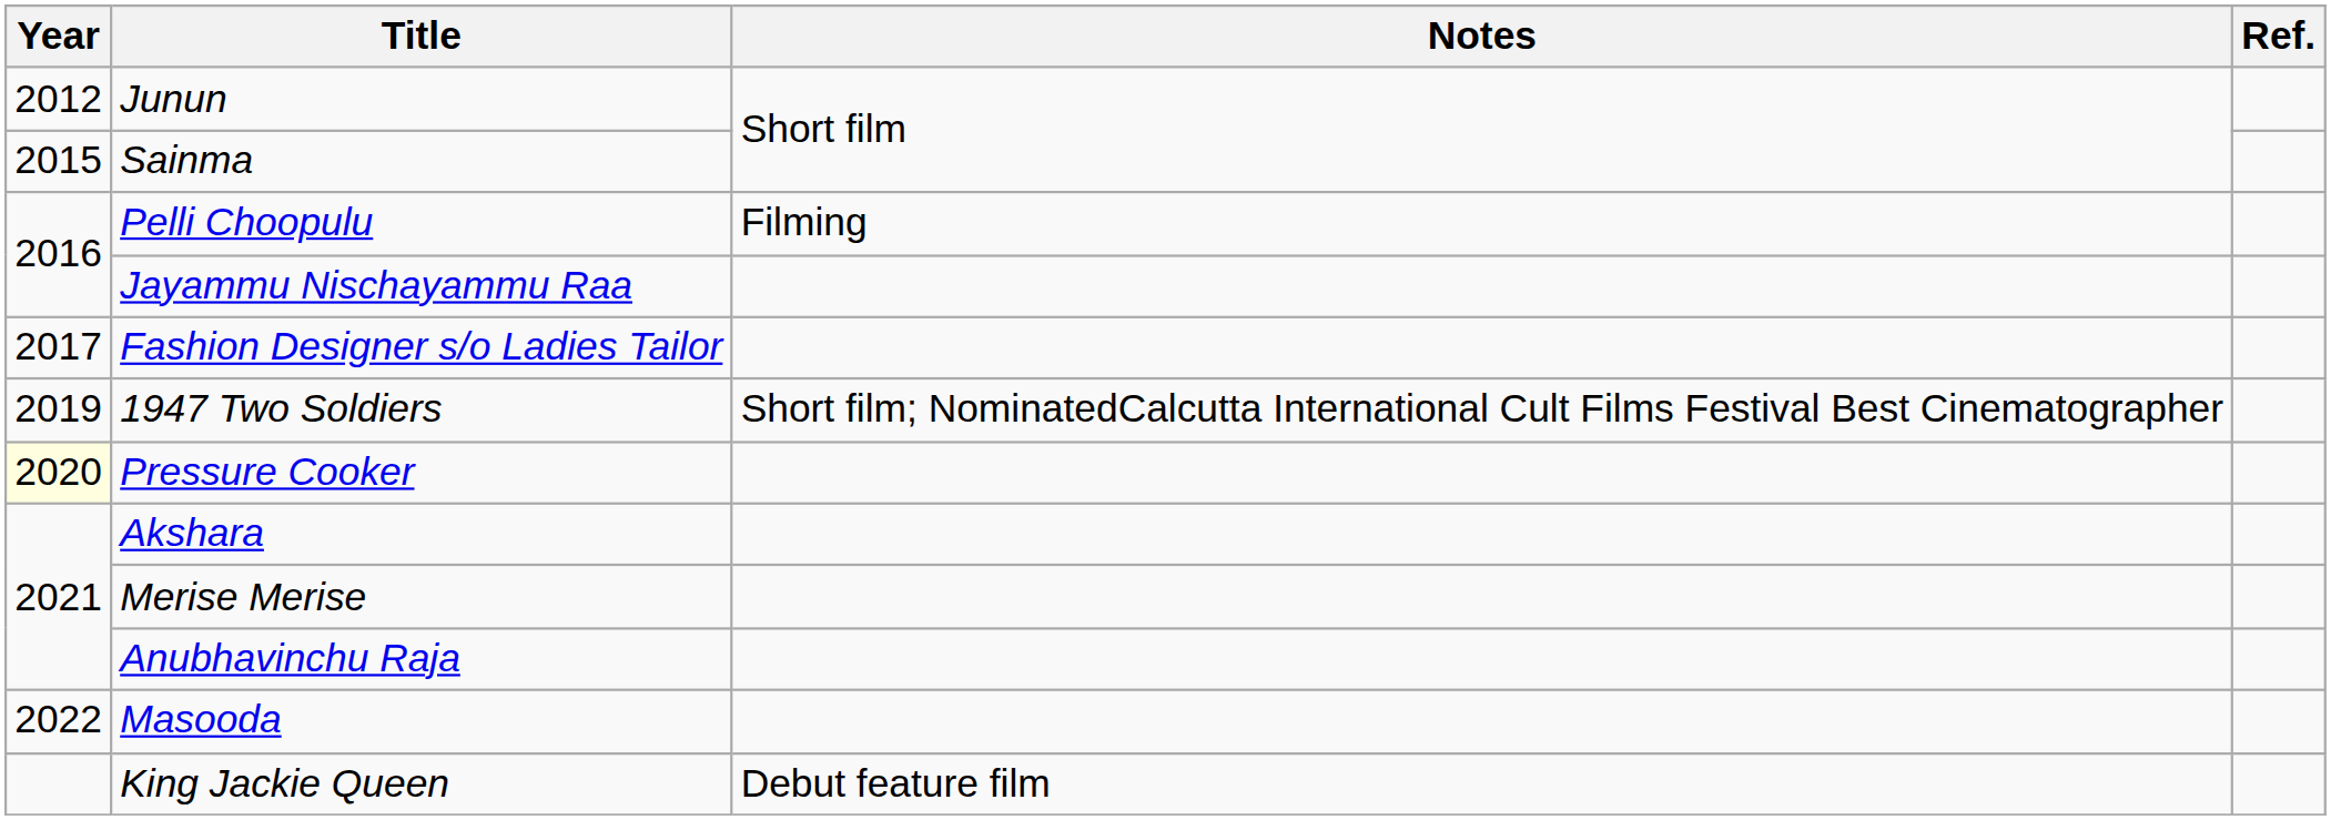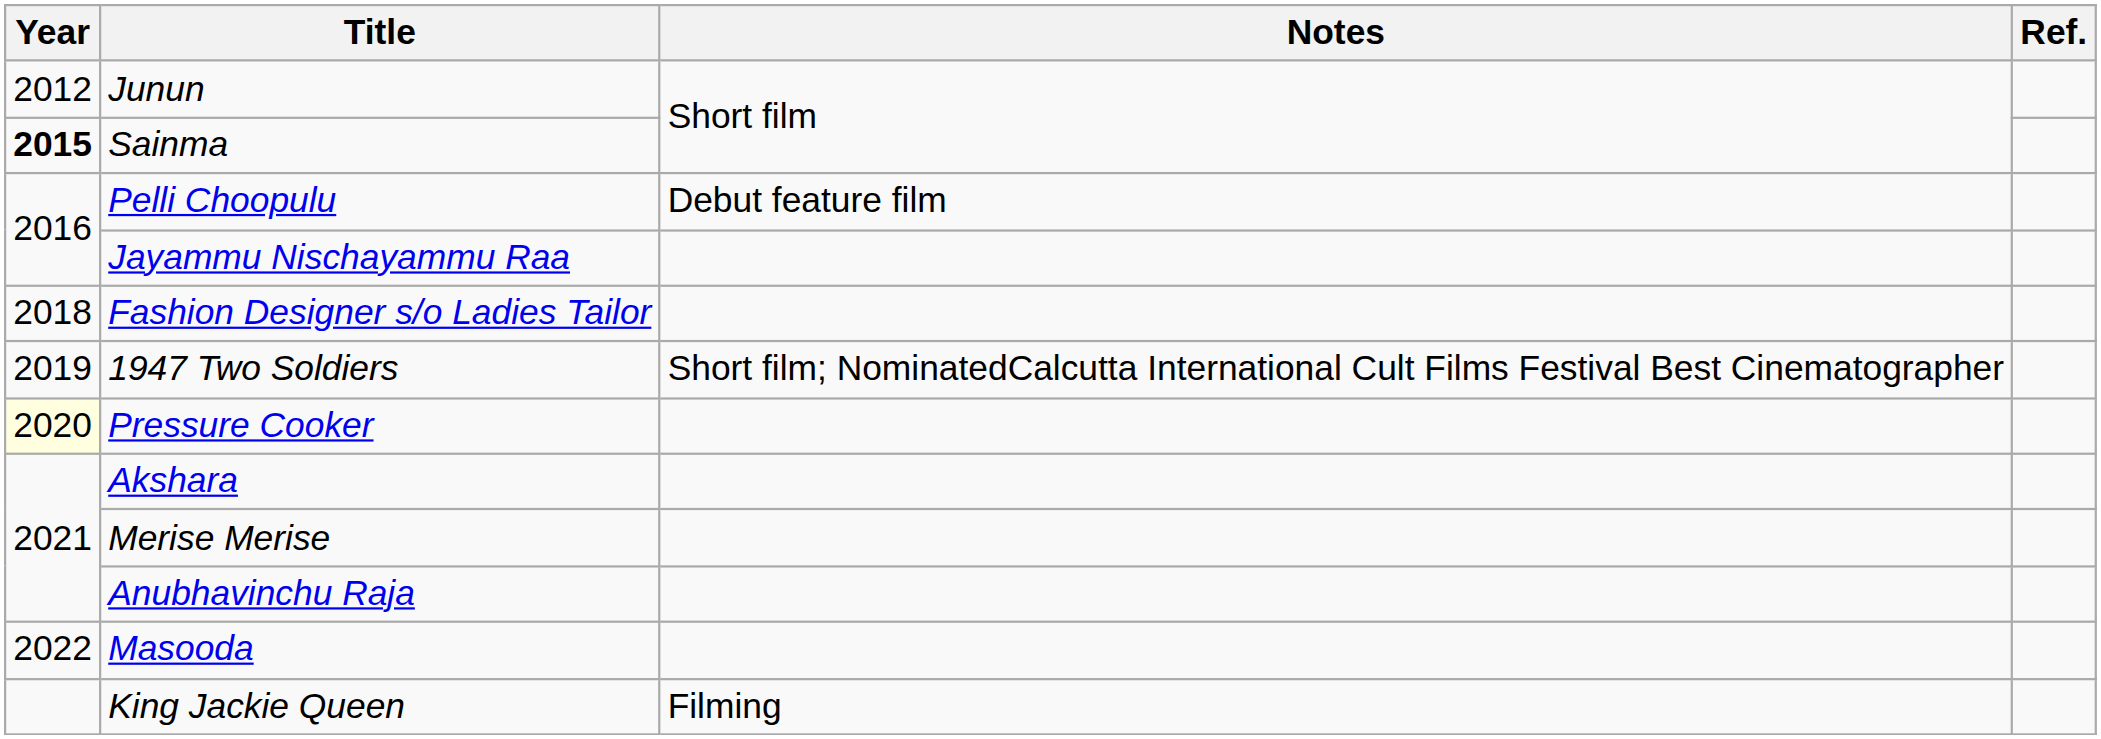Sainma | Year: normal -> bold
Pelli Choopulu | Notes: Filming -> Debut feature film
Fashion Designer s/o Ladies Tailor | Year: 2017 -> 2018
King Jackie Queen | Notes: Debut feature film -> Filming
